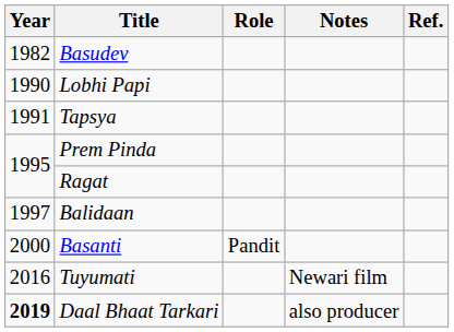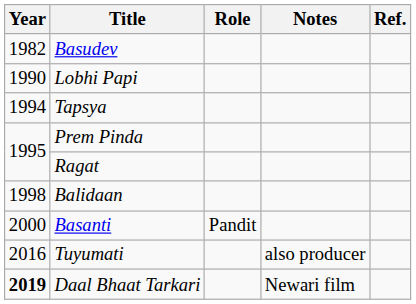Tapsya | Year: 1991 -> 1994
Balidaan | Year: 1997 -> 1998
Tuyumati | Notes: Newari film -> also producer
Daal Bhaat Tarkari | Notes: also producer -> Newari film
